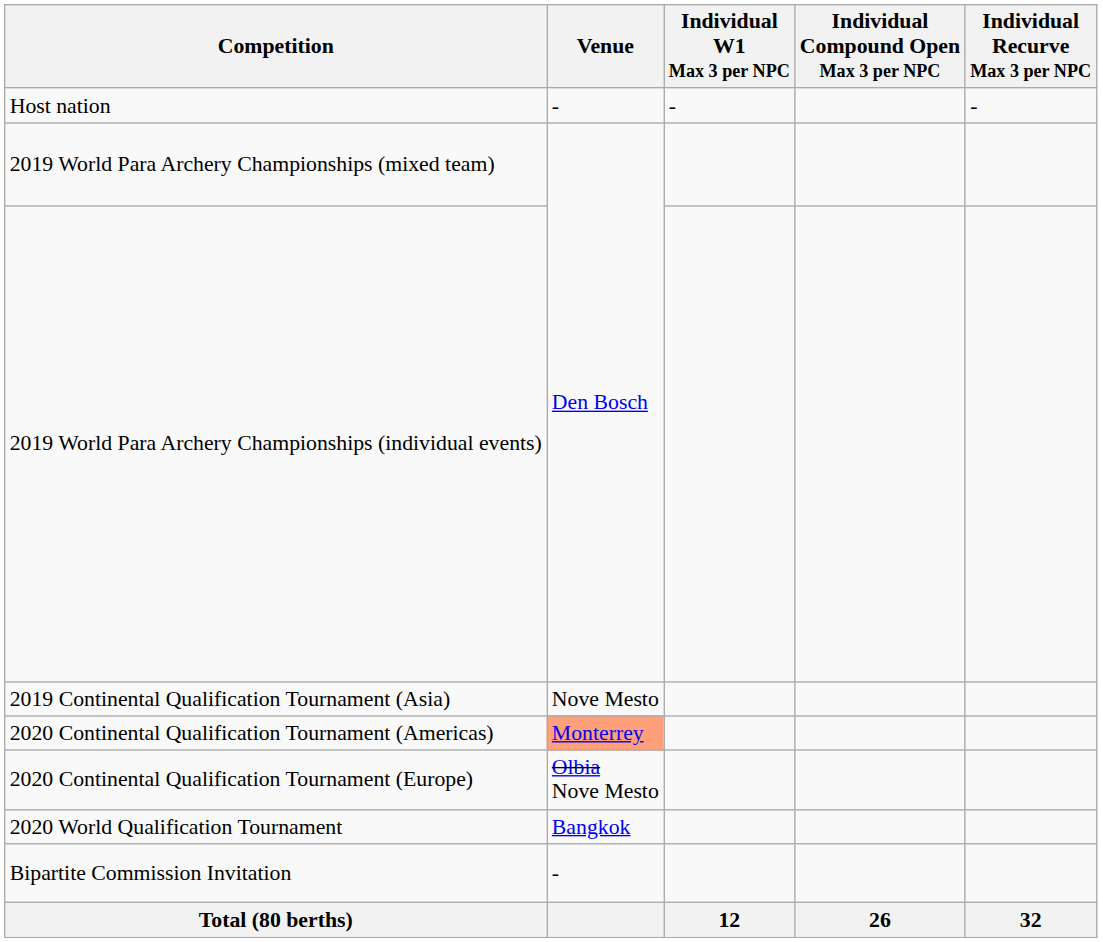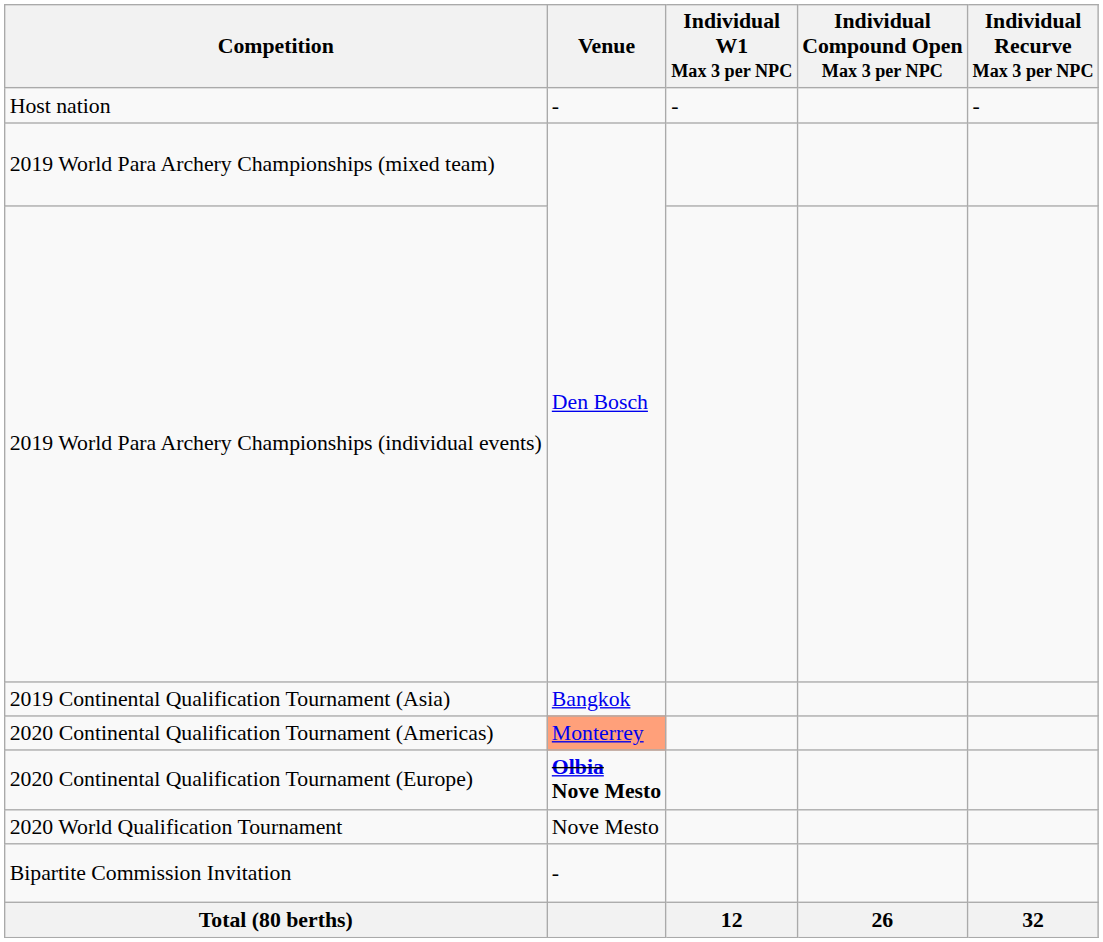2019 Continental Qualification Tournament (Asia) | Venue: Nove Mesto -> Bangkok
2020 Continental Qualification Tournament (Europe) | Venue: normal -> bold
2020 World Qualification Tournament | Venue: Bangkok -> Nove Mesto
